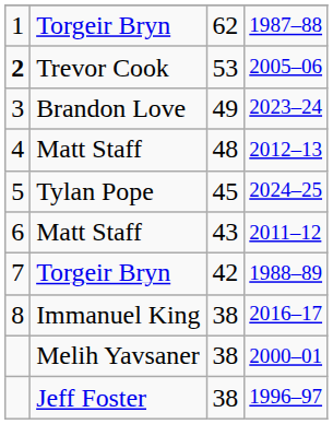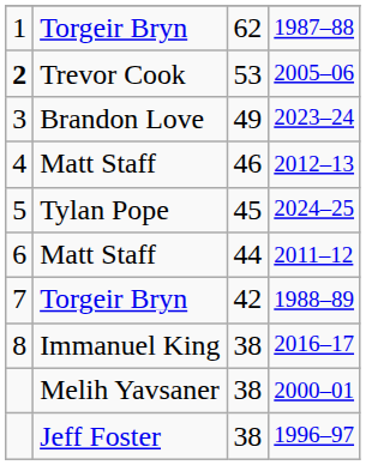2012–13 | column 3: 48 -> 46
2011–12 | column 3: 43 -> 44
